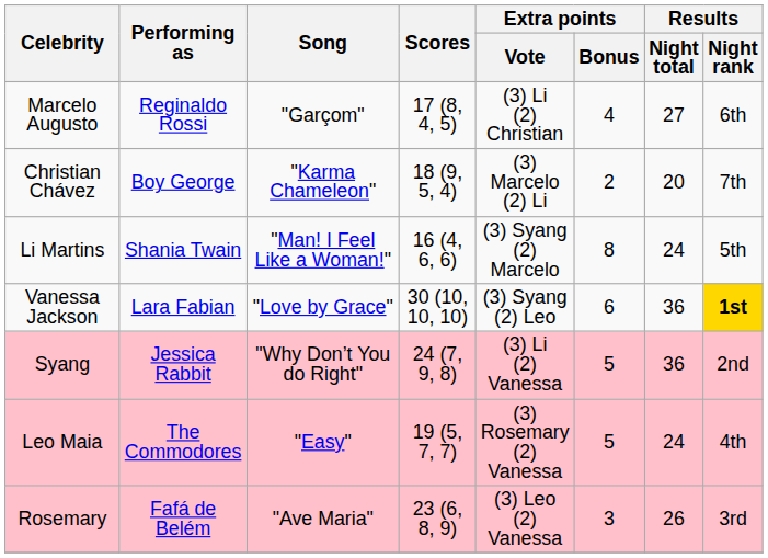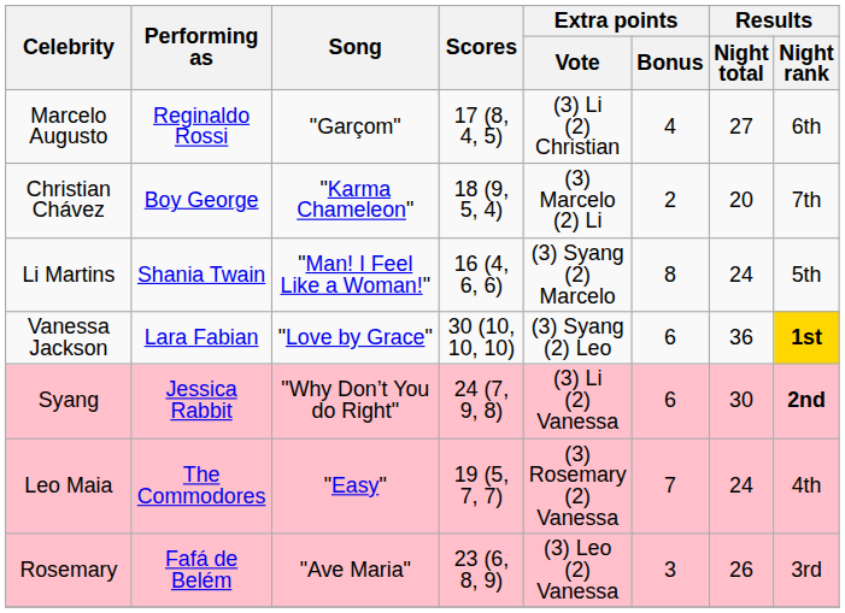Syang | Extra points / Bonus: 5 -> 6
Syang | Results / Night total: 36 -> 30
Syang | Results / Night rank: normal -> bold
Leo Maia | Extra points / Bonus: 5 -> 7
